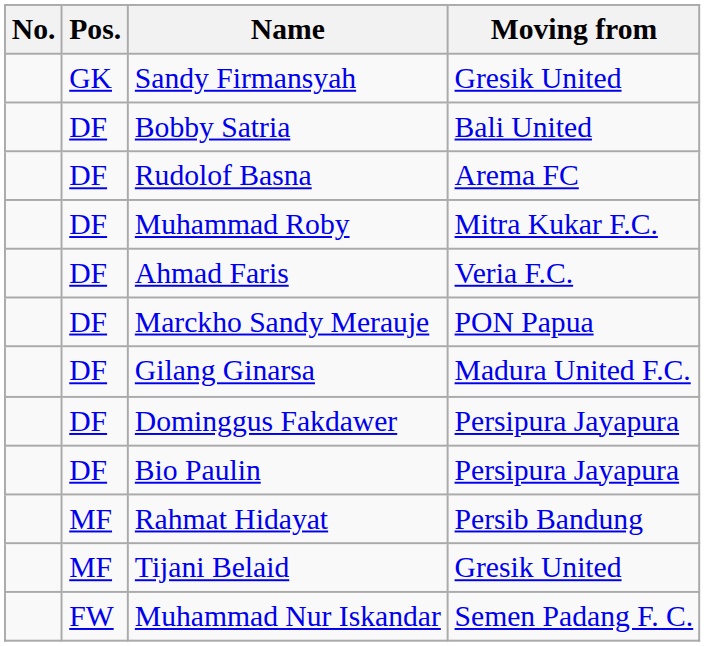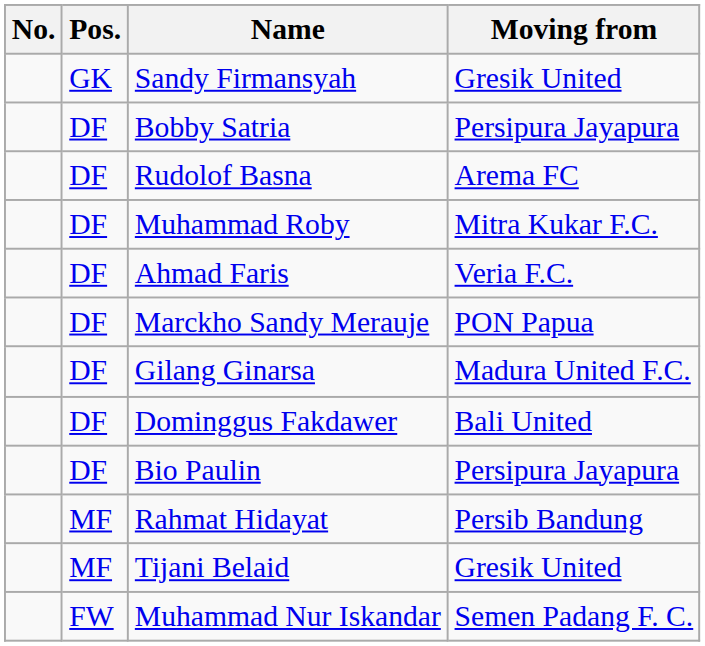Bobby Satria | Moving from: Bali United -> Persipura Jayapura
Dominggus Fakdawer | Moving from: Persipura Jayapura -> Bali United
